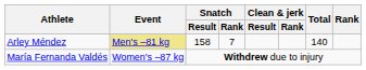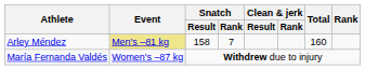Arley Méndez | Total: 140 -> 160
